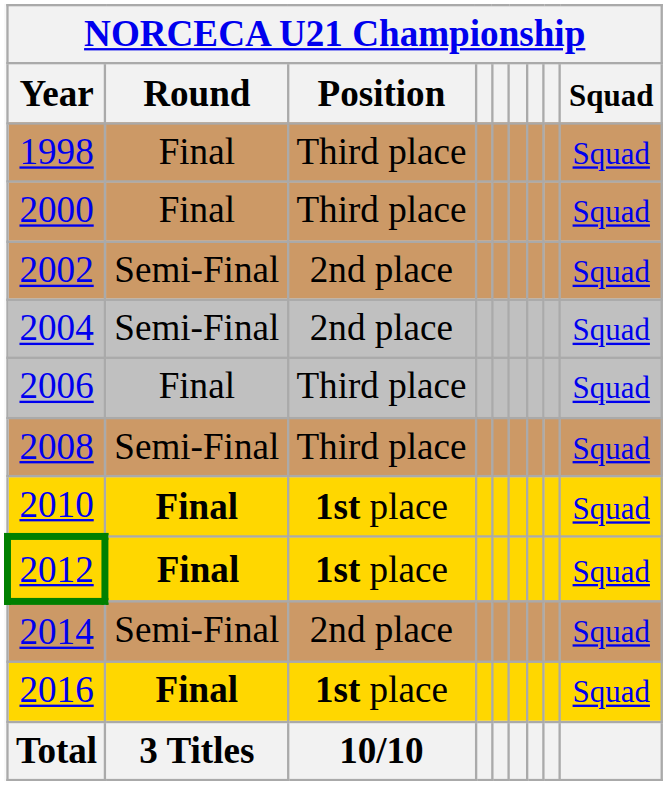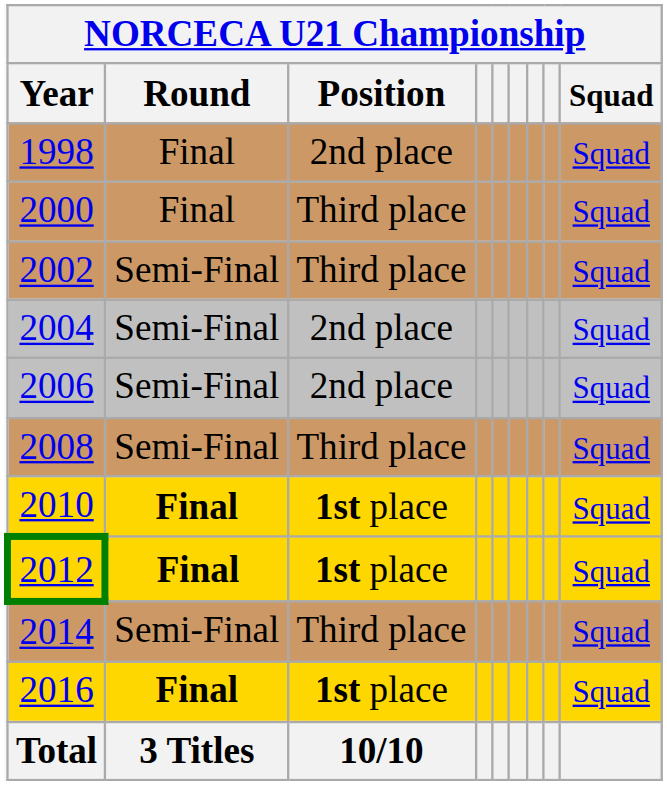1998 | Position: Third place -> 2nd place
2002 | Position: 2nd place -> Third place
2006 | Round: Final -> Semi-Final
2006 | Position: Third place -> 2nd place
2014 | Position: 2nd place -> Third place
